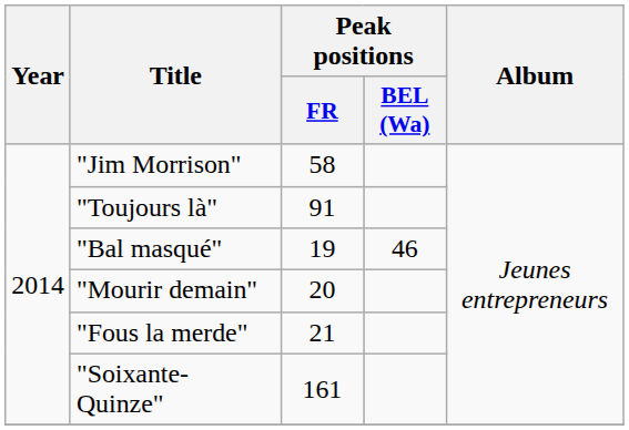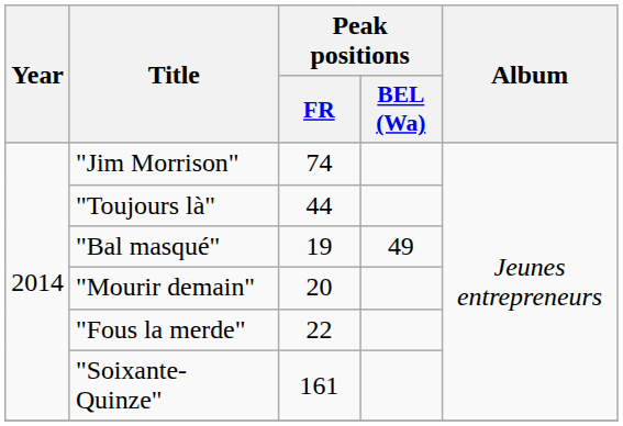"Jim Morrison" | Peak positions / FR: 58 -> 74
"Toujours là" | Peak positions / FR: 91 -> 44
"Bal masqué" | Peak positions / BEL (Wa): 46 -> 49
"Fous la merde" | Peak positions / FR: 21 -> 22
